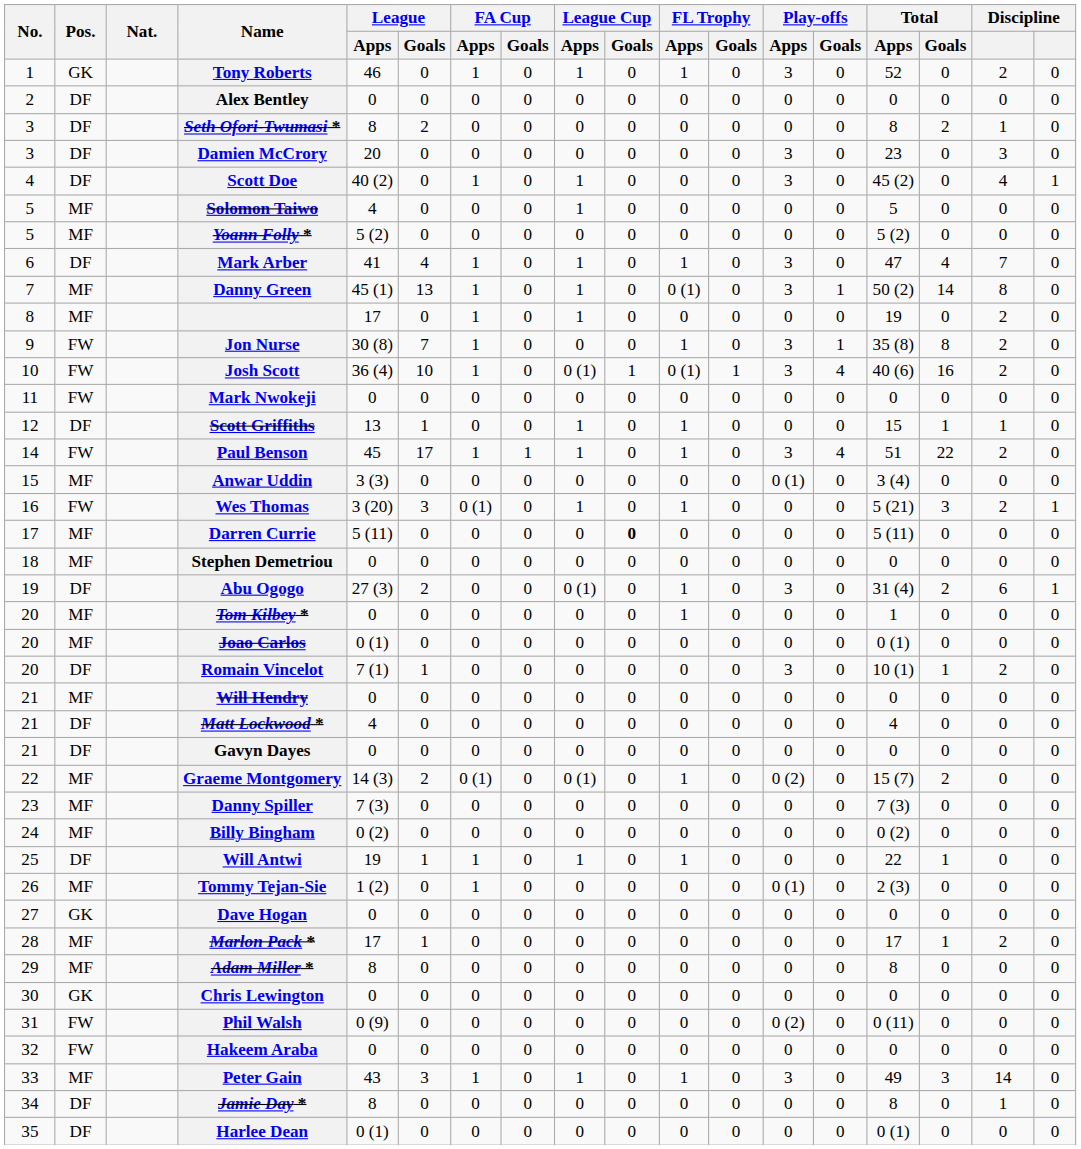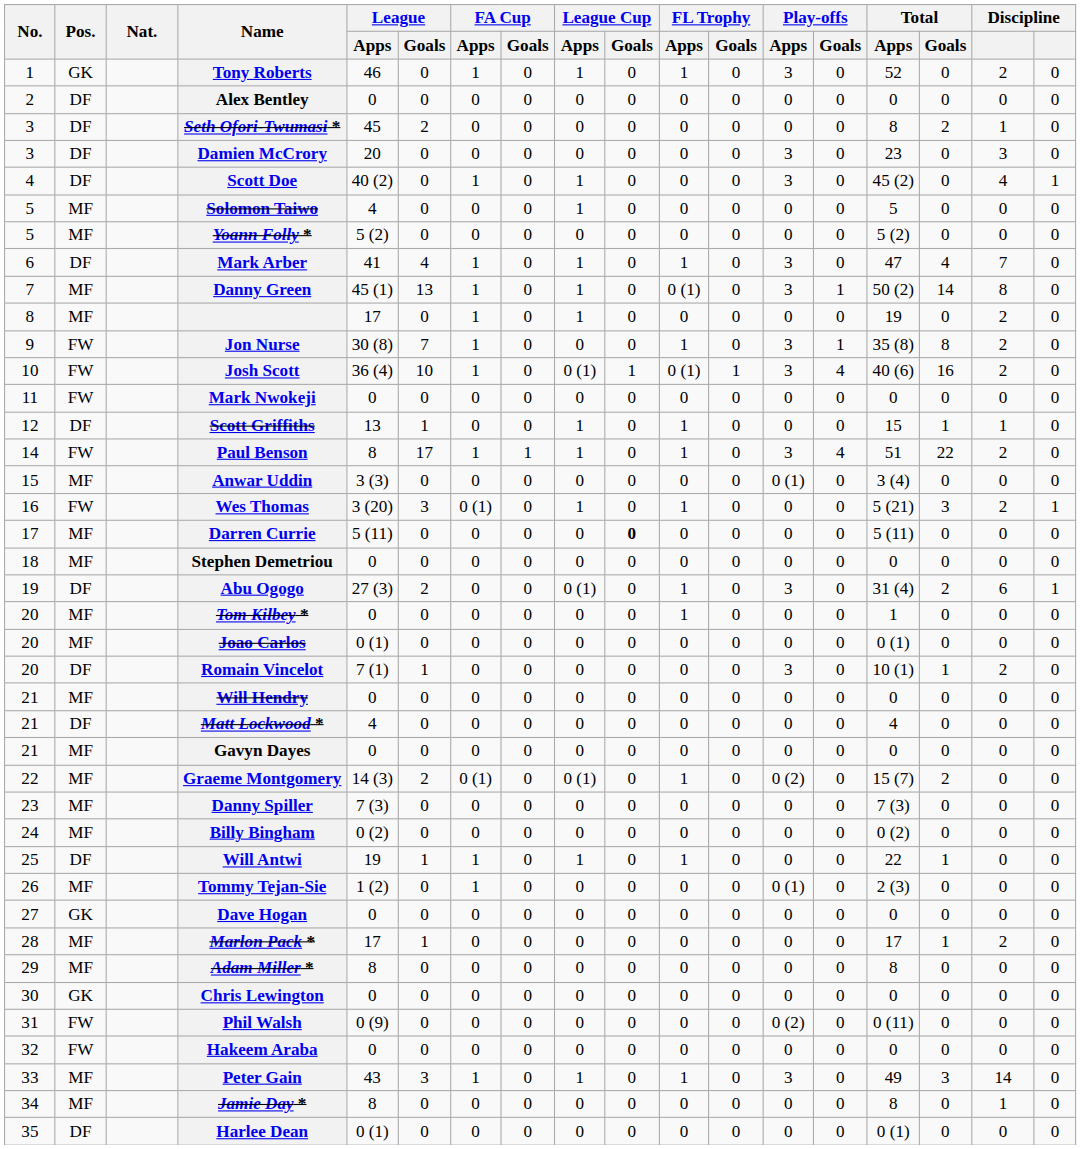Seth Ofori-Twumasi * | League / Apps: 8 -> 45
Paul Benson | League / Apps: 45 -> 8
Gavyn Dayes | Pos.: DF -> MF
Jamie Day * | Pos.: DF -> MF
